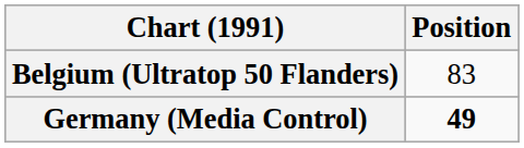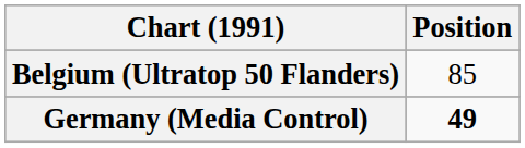Belgium (Ultratop 50 Flanders) | Position: 83 -> 85
